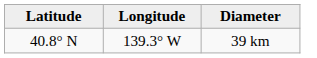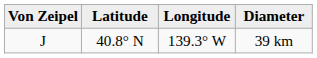+ column: Von Zeipel | J
